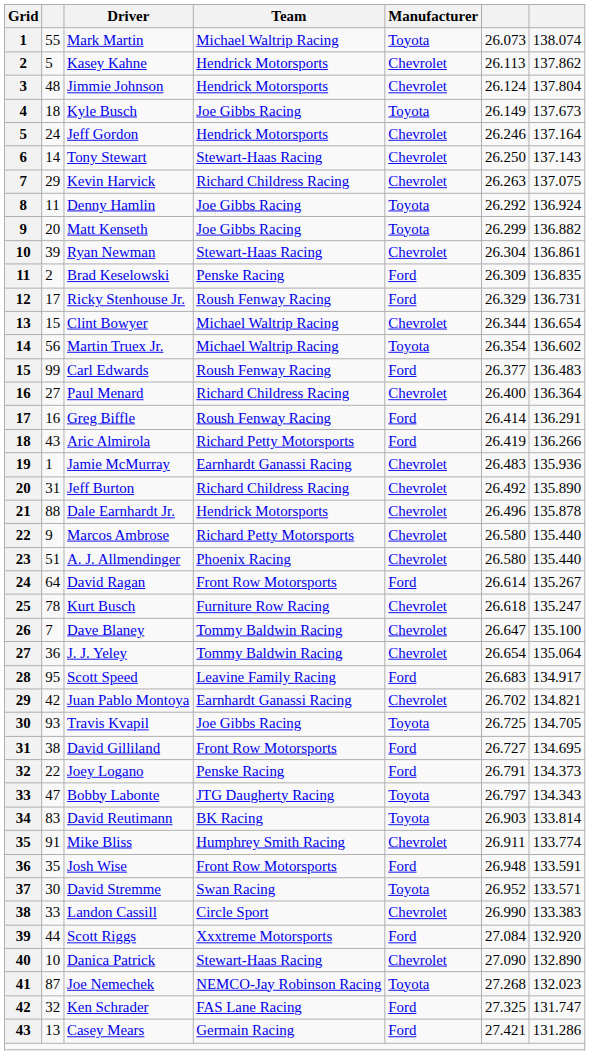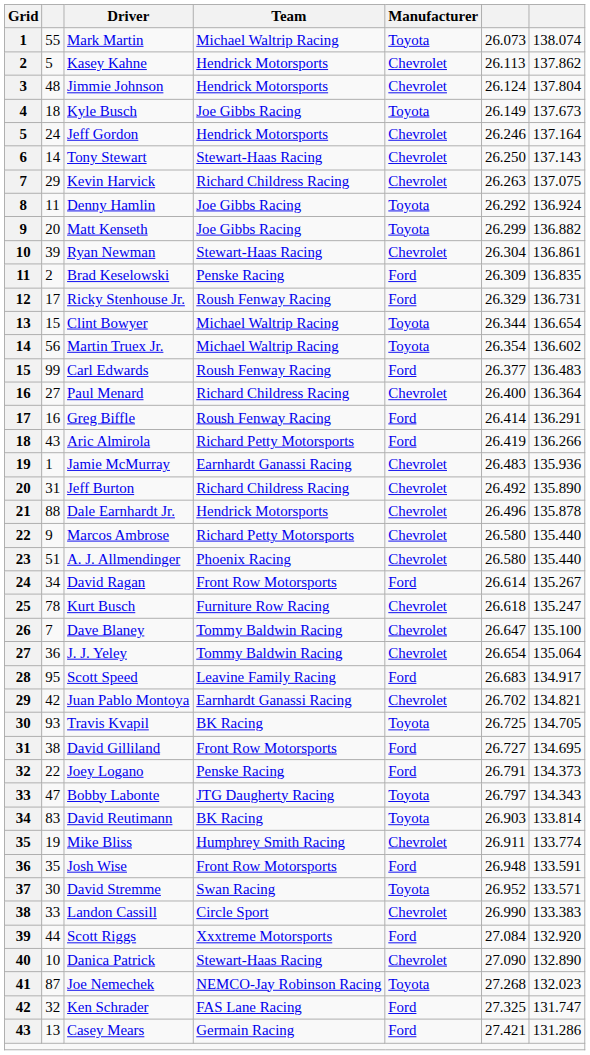Clint Bowyer | Manufacturer: Chevrolet -> Toyota
David Ragan | column 2: 64 -> 34
Travis Kvapil | Team: Joe Gibbs Racing -> BK Racing
Mike Bliss | column 2: 91 -> 19
